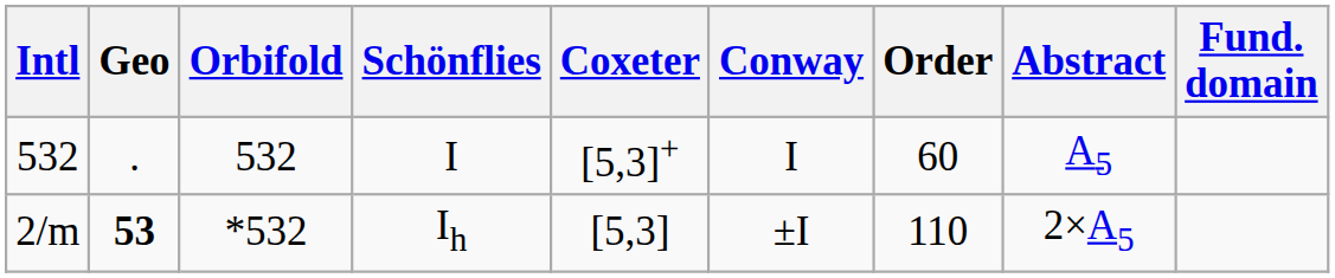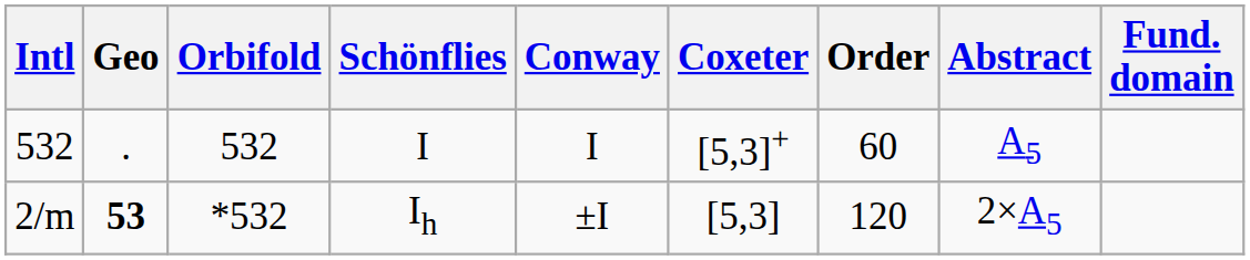columns swapped: Conway <-> Coxeter
Ih | Order: 110 -> 120
